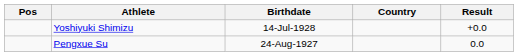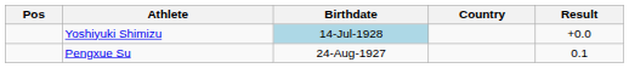Yoshiyuki Shimizu | Birthdate: no background -> lightblue background
Pengxue Su | Result: 0.0 -> 0.1
